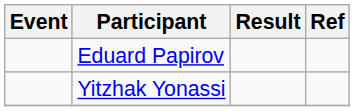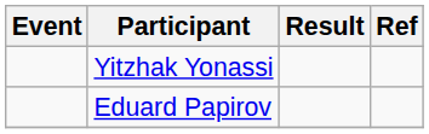rows swapped: Eduard Papirov <-> Yitzhak Yonassi
